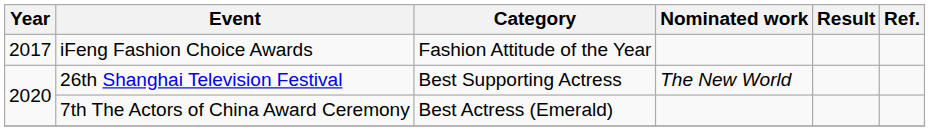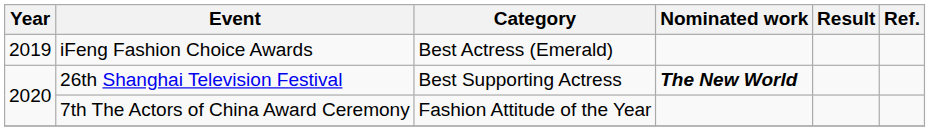iFeng Fashion Choice Awards | Year: 2017 -> 2019
iFeng Fashion Choice Awards | Category: Fashion Attitude of the Year -> Best Actress (Emerald)
26th Shanghai Television Festival | Nominated work: normal -> bold
7th The Actors of China Award Ceremony | Category: Best Actress (Emerald) -> Fashion Attitude of the Year
